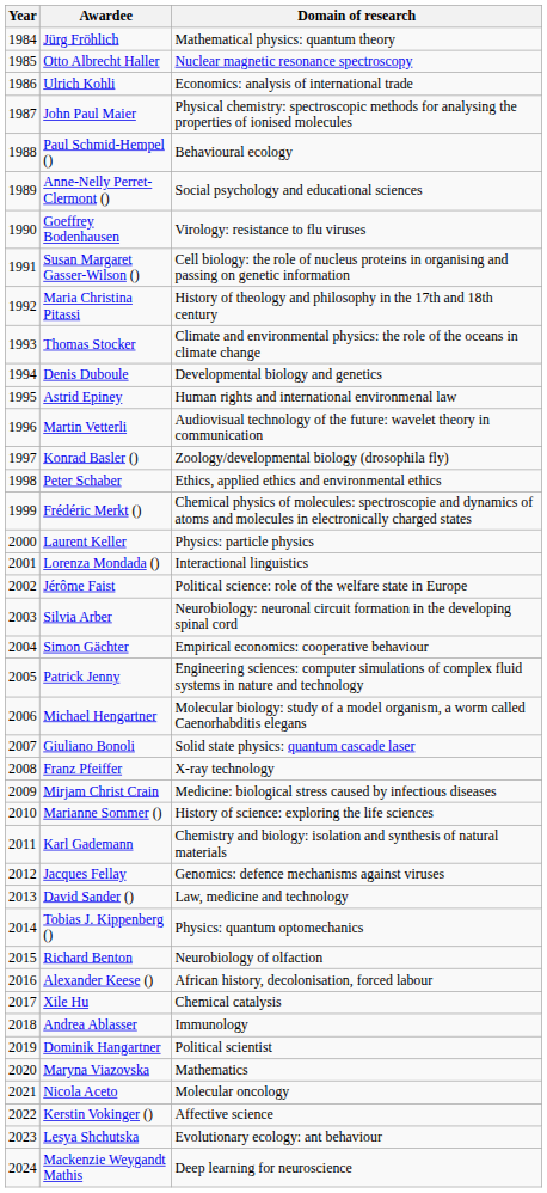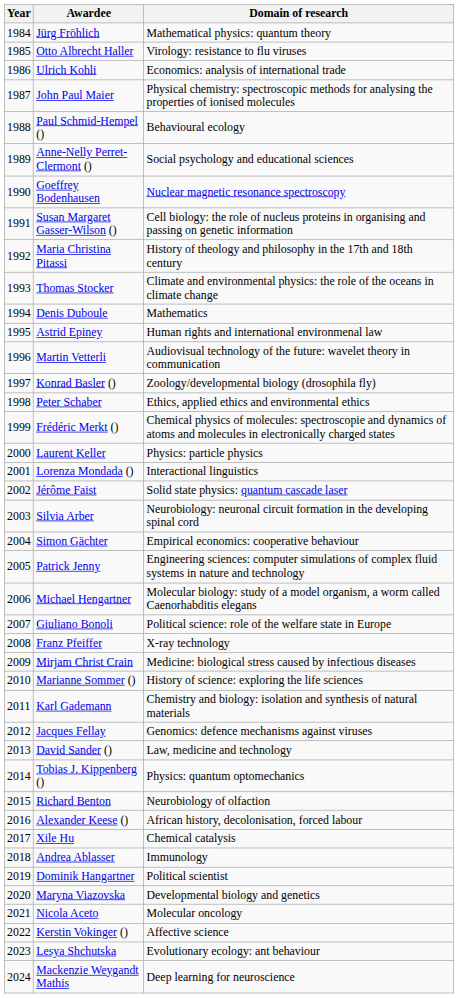Otto Albrecht Haller | Domain of research: Nuclear magnetic resonance spectroscopy -> Virology: resistance to flu viruses
Goeffrey Bodenhausen | Domain of research: Virology: resistance to flu viruses -> Nuclear magnetic resonance spectroscopy
Denis Duboule | Domain of research: Developmental biology and genetics -> Mathematics
Jérôme Faist | Domain of research: Political science: role of the welfare state in Europe -> Solid state physics: quantum cascade laser
Giuliano Bonoli | Domain of research: Solid state physics: quantum cascade laser -> Political science: role of the welfare state in Europe
Maryna Viazovska | Domain of research: Mathematics -> Developmental biology and genetics
